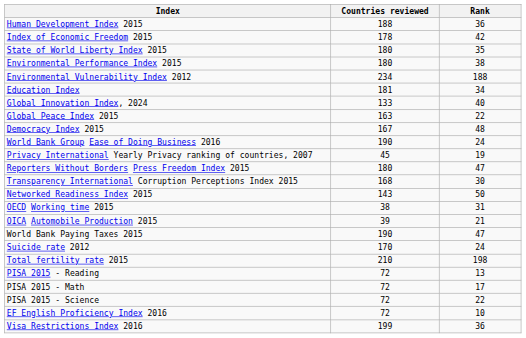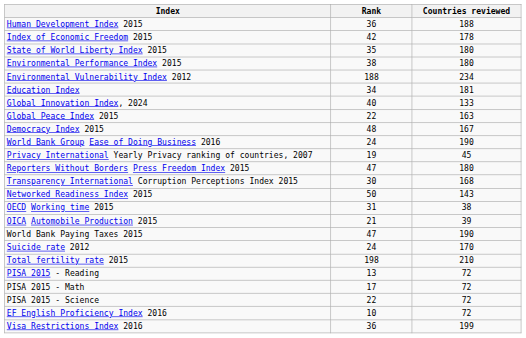columns swapped: Rank <-> Countries reviewed
